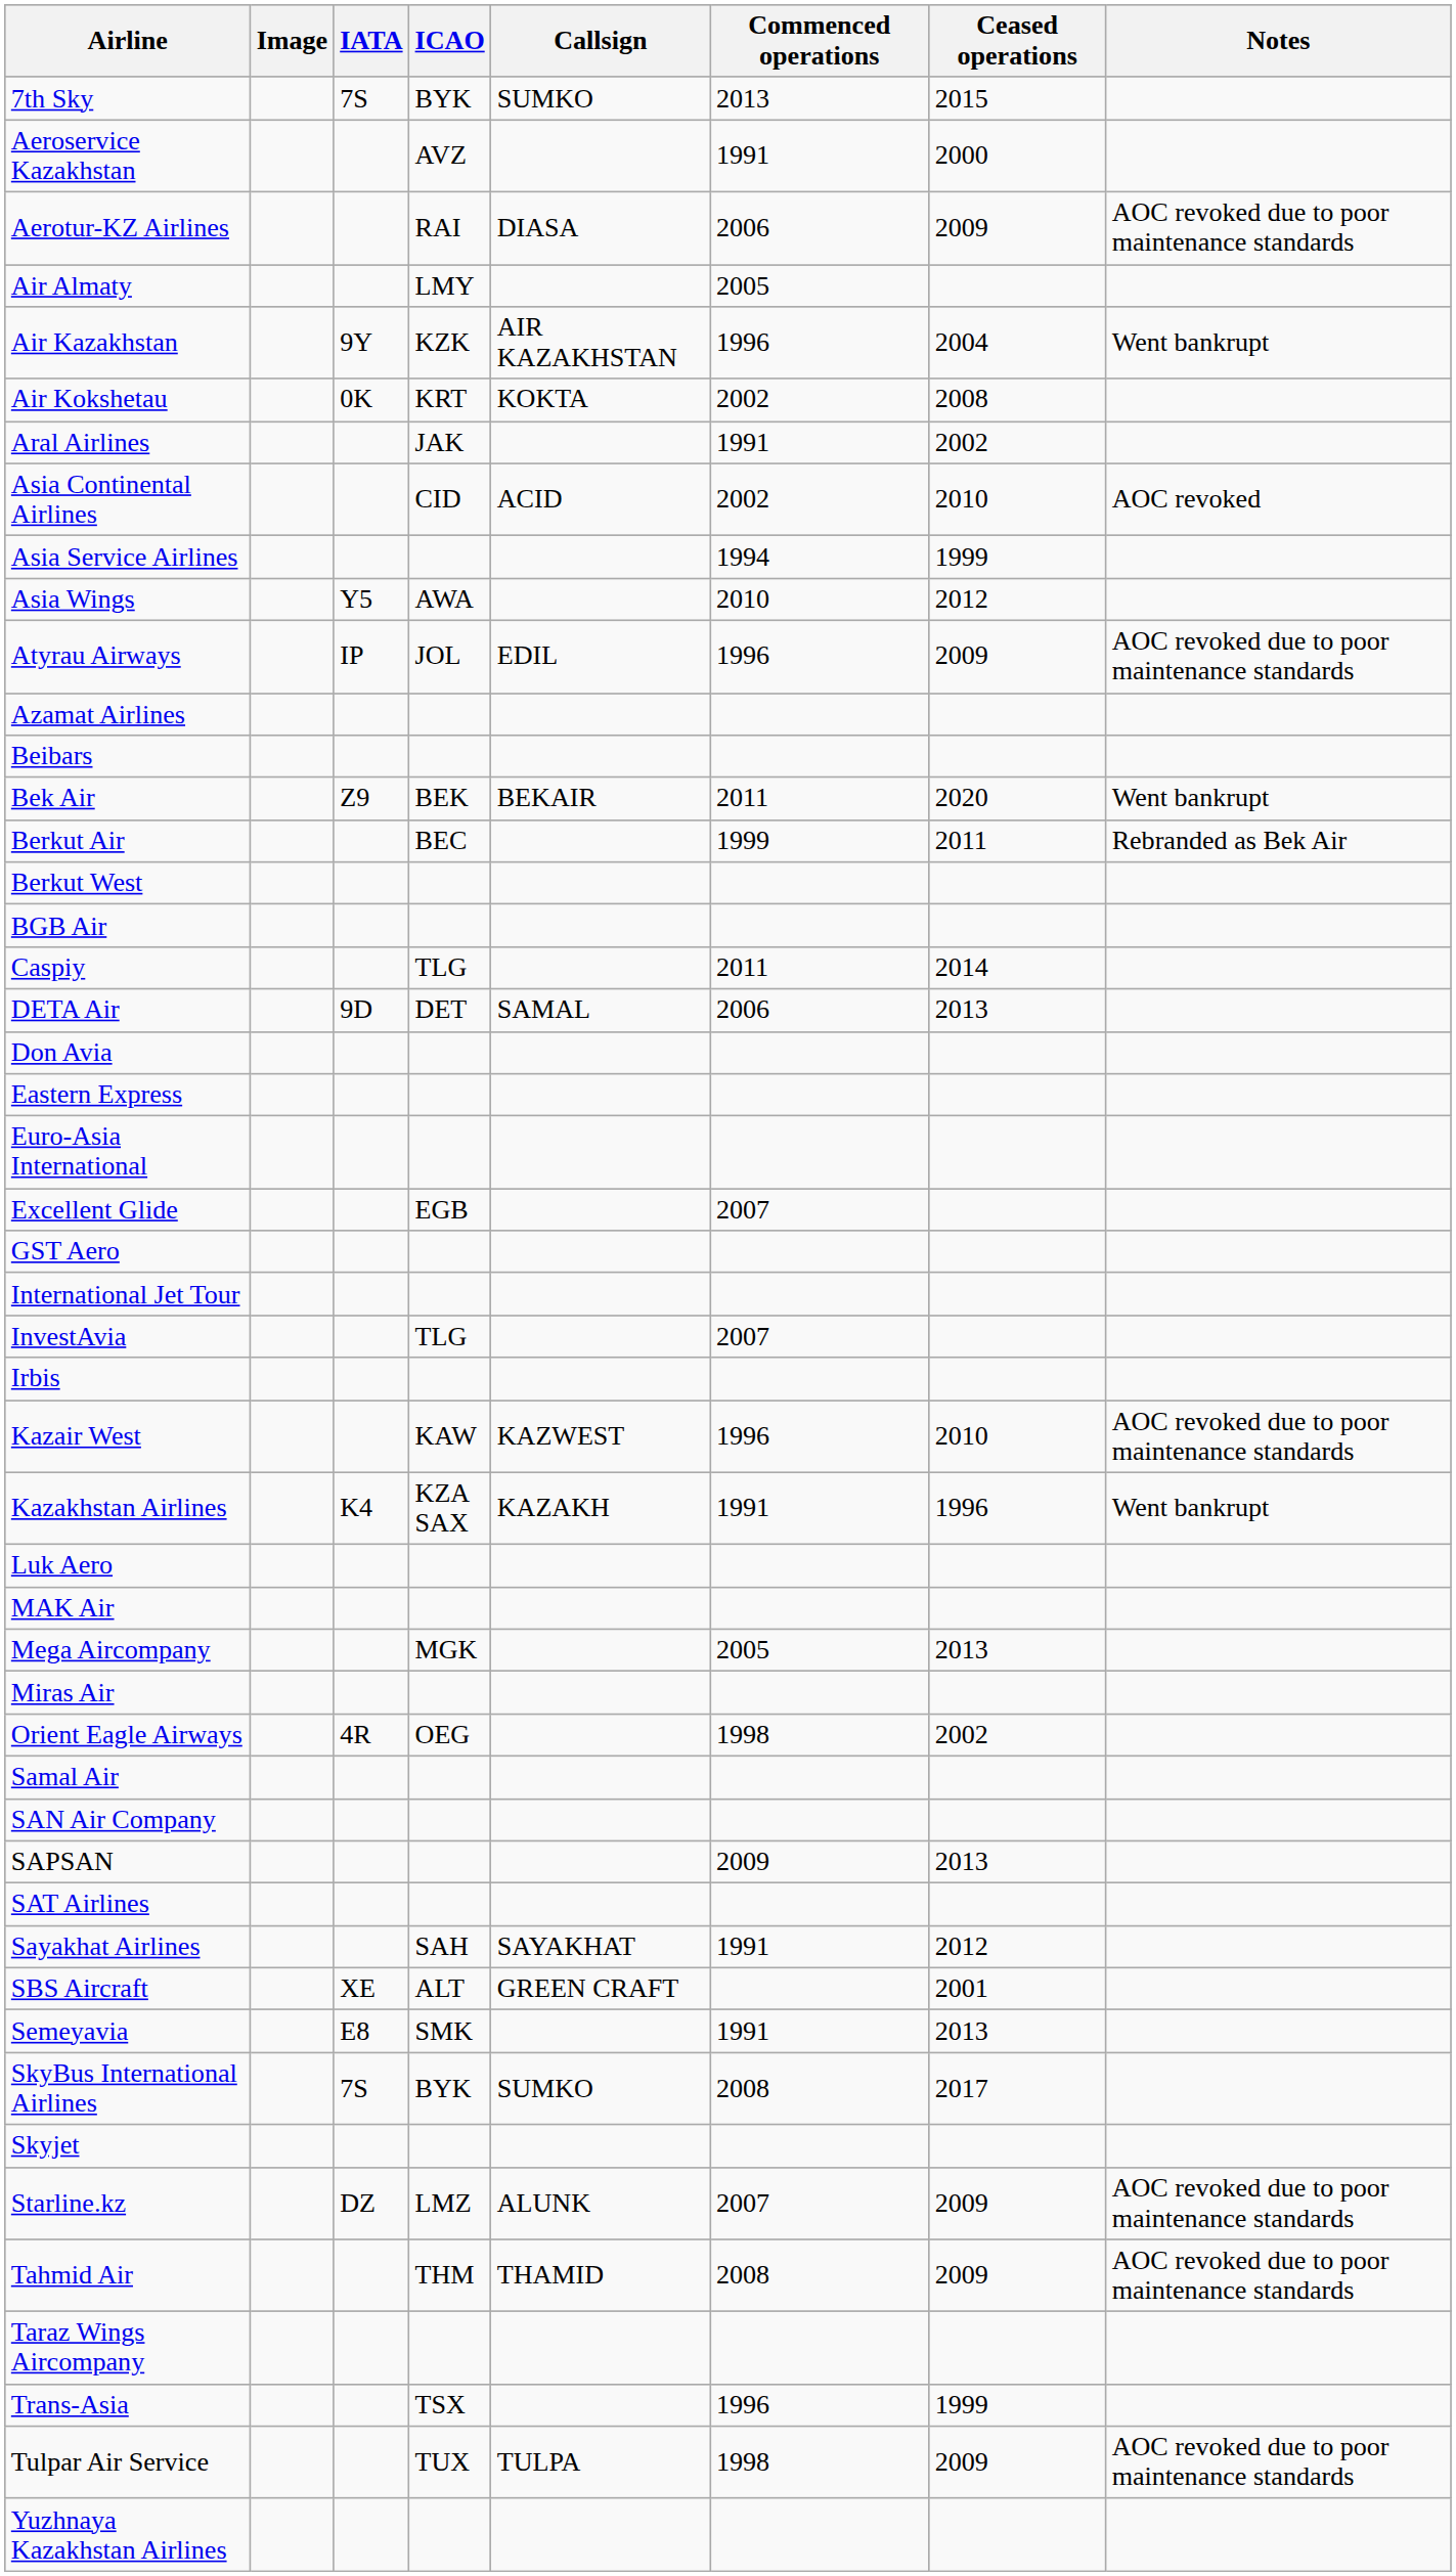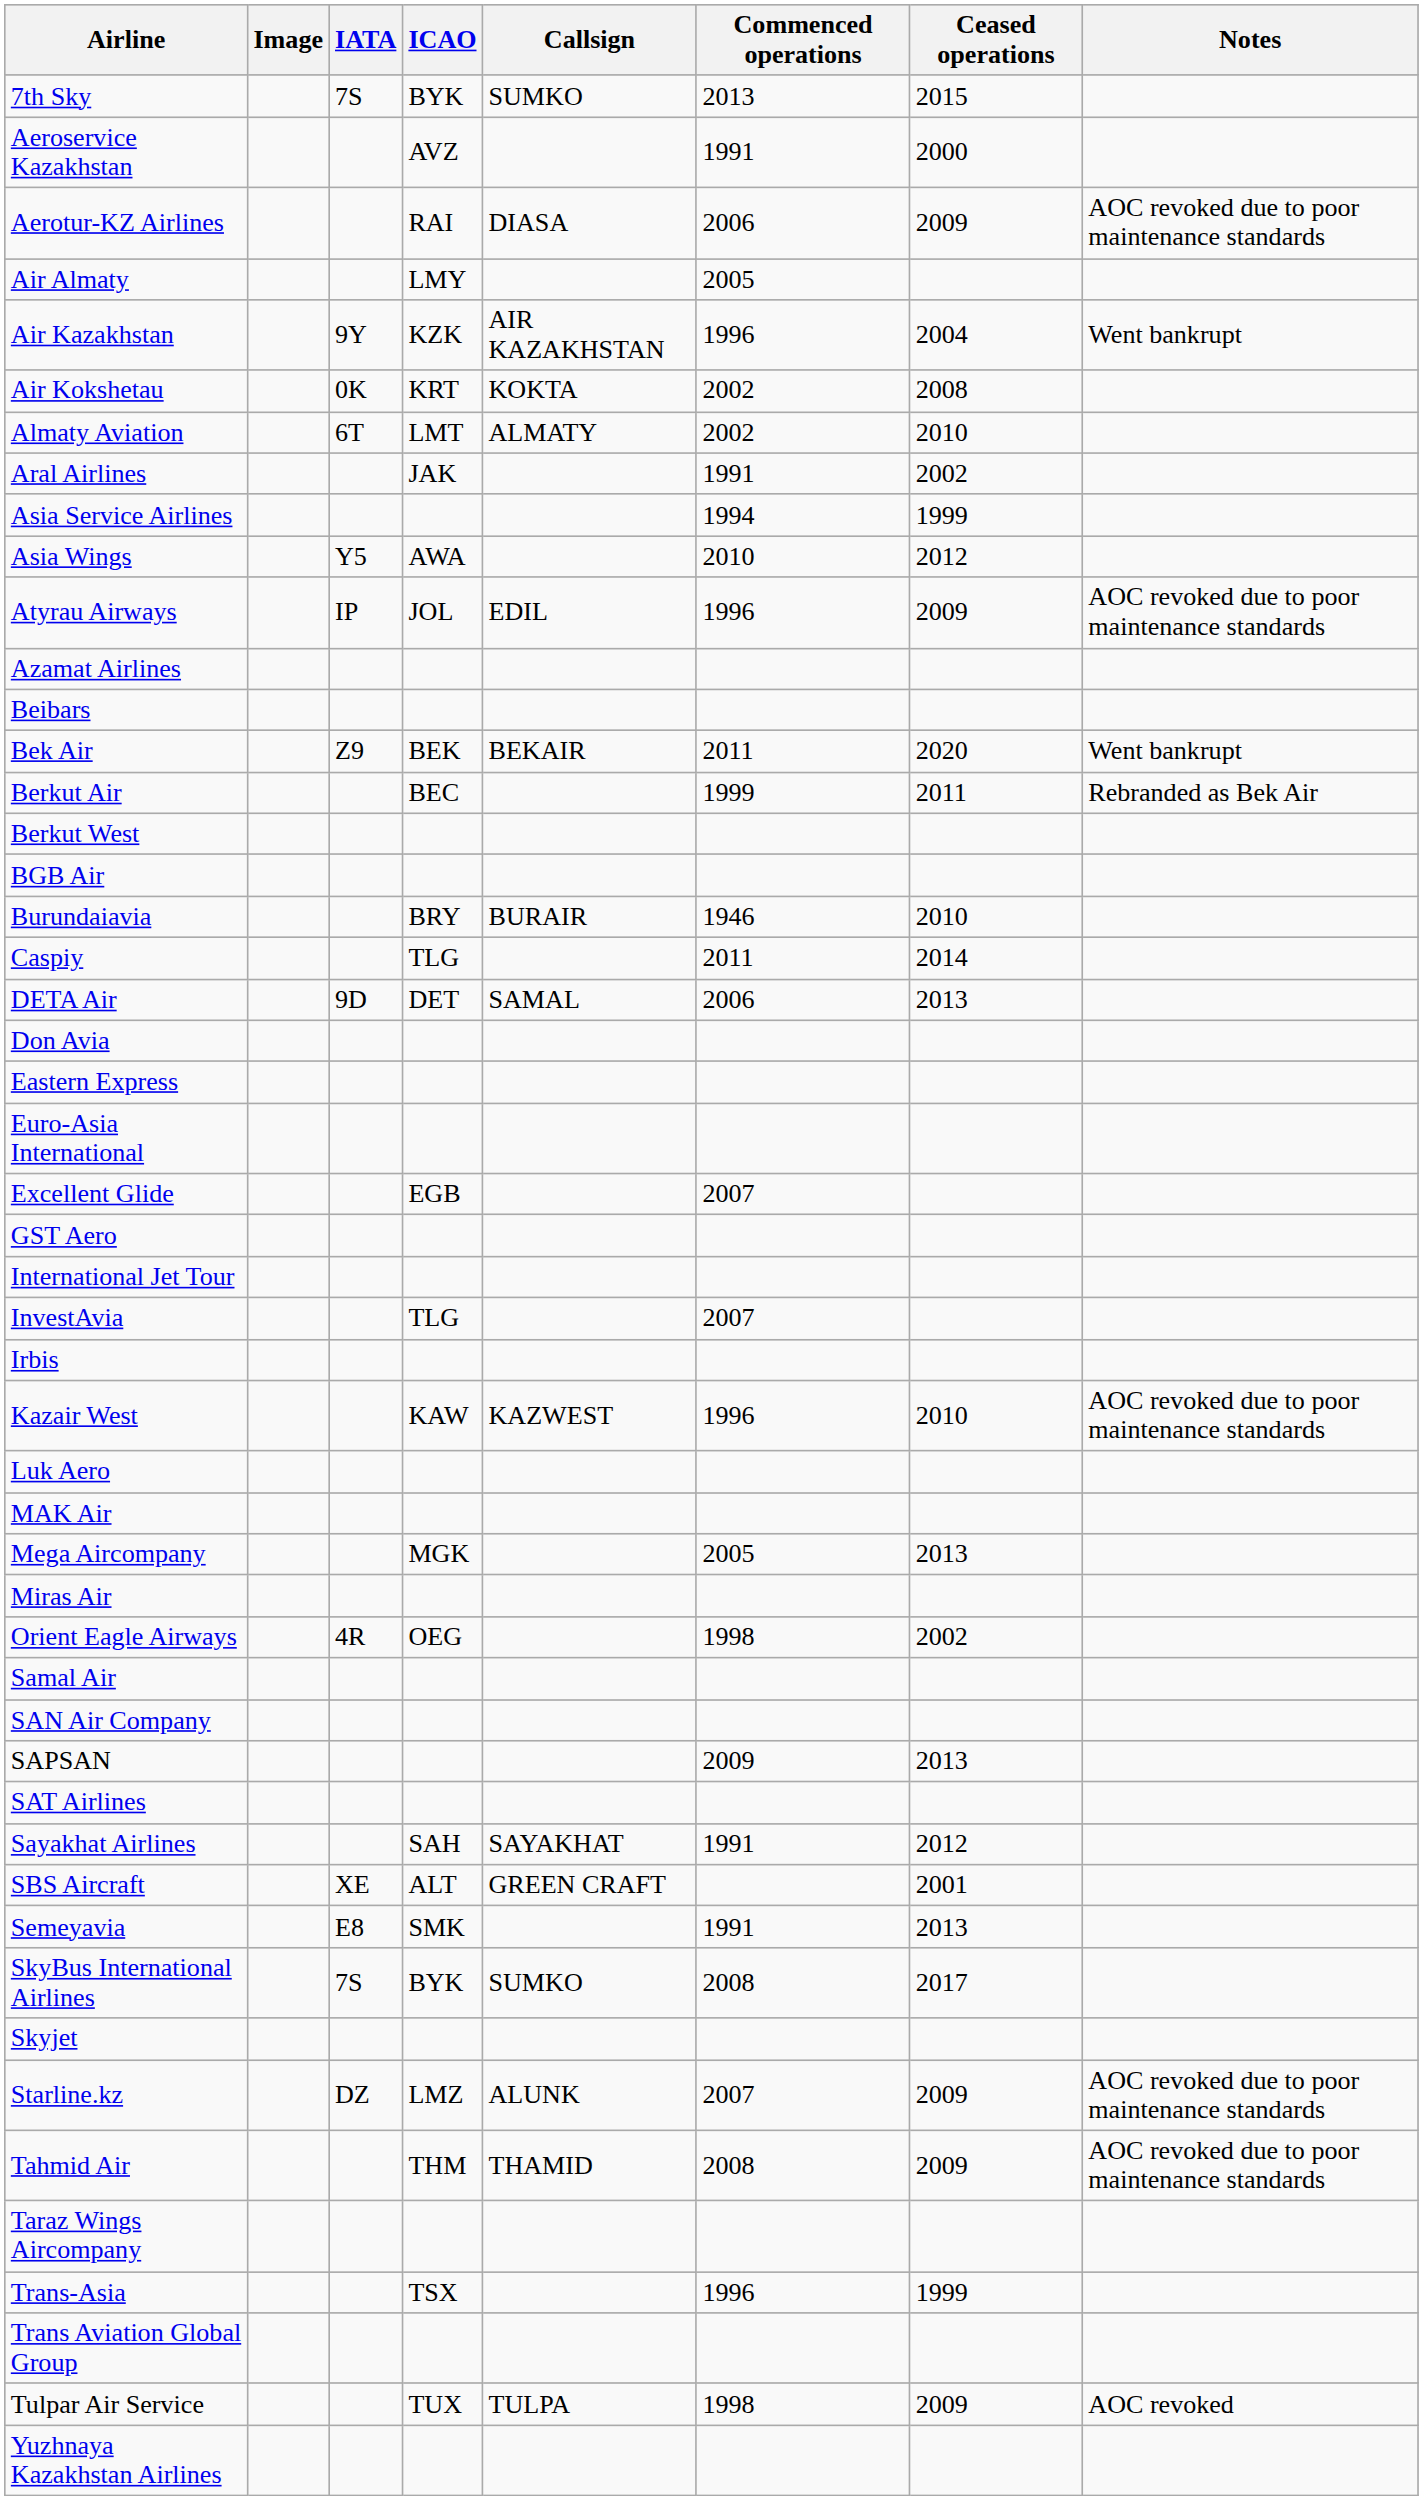+ row: Almaty Aviation | 6T | LMT | ALMATY | 2002 | 2010
- row: Asia Continental Airlines | CID | ACID | 2002 | 2010 | AOC revoked
+ row: Burundaiavia | BRY | BURAIR | 1946 | 2010
- row: Kazakhstan Airlines | K4 | KZA SAX | KAZAKH | 1991 | 1996 | Went bankrupt
+ row: Trans Aviation Global Group
Tulpar Air Service | Notes: AOC revoked due to poor maintenance standards -> AOC revoked
